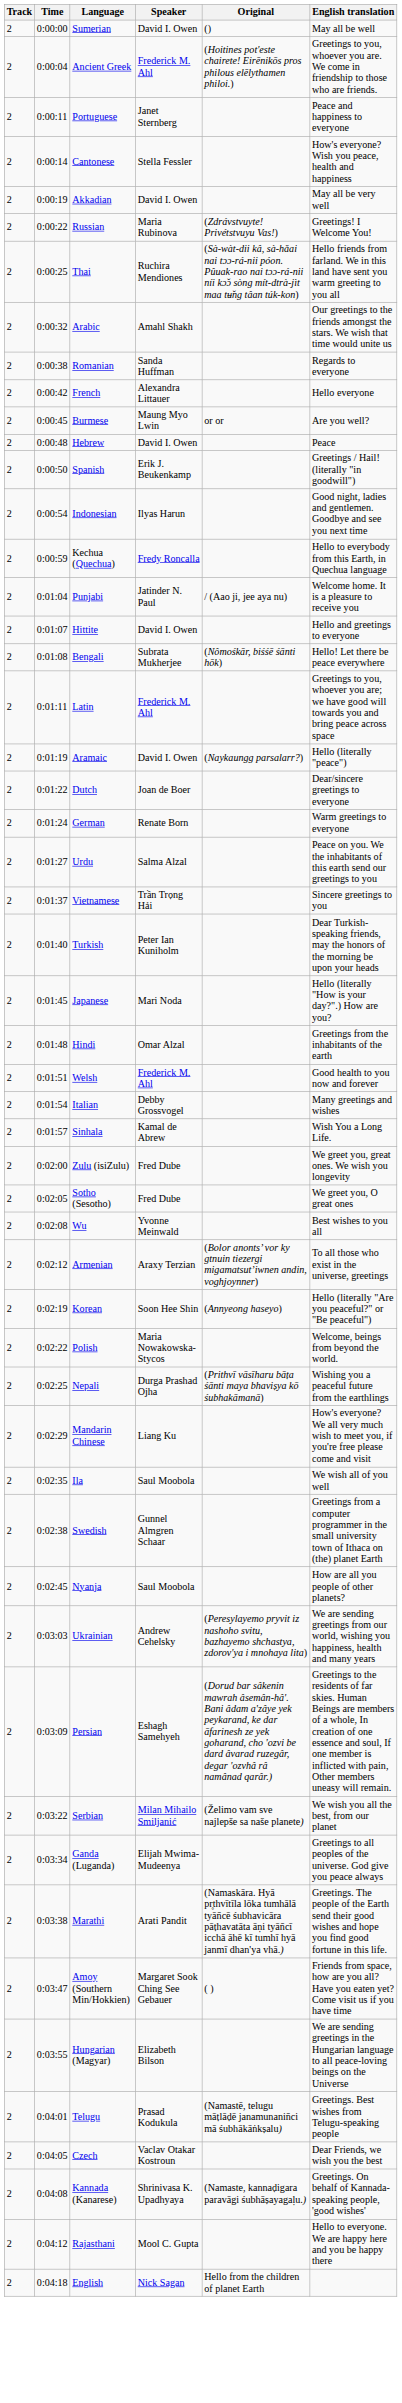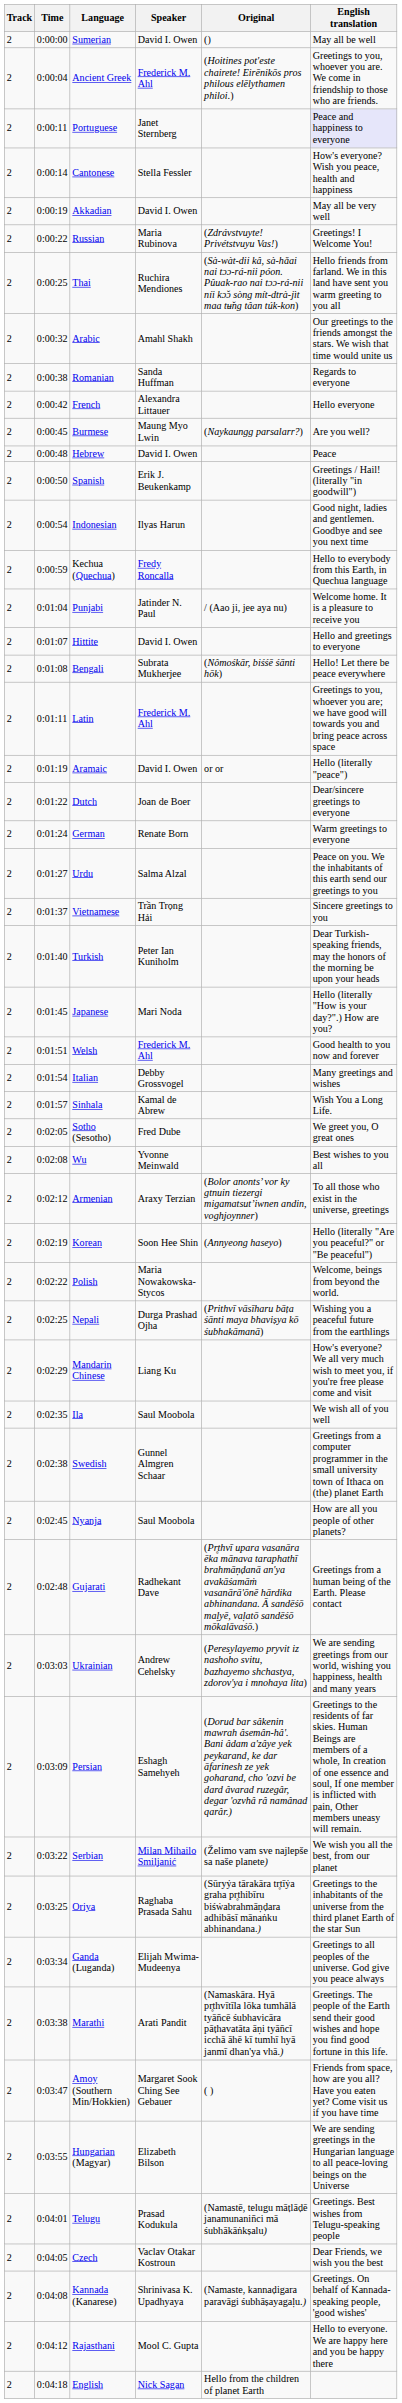Portuguese | English translation: no background -> lavender background
Burmese | Original: or or -> (Naykaungg parsalarr?)
Aramaic | Original: (Naykaungg parsalarr?) -> or or
- row: 2 | 0:01:48 | Hindi | Omar Alzal | Greetings from the inhabitants of the earth
- row: 2 | 0:02:00 | Zulu (isiZulu) | Fred Dube | We greet you, great ones. We wish you longevity
+ row: 2 | 0:02:48 | Gujarati | Radhekant Dave | (Pr̥thvī upara vasanāra ēka mānava taraphathī brahmāṇḍanā an'ya avakāśamāṁ vasanārā'ōnē hārdika abhinandana. Ā sandēśō maḷyē, vaḷatō sandēśō mōkalāvaśō.) | Greetings from a human being of the Earth. Please contact
+ row: 2 | 0:03:25 | Oriya | Raghaba Prasada Sahu | (Sūryẏa tārakāra tr̥tīẏa graha pr̥thibīru biśẇabrahmāṇḍara adhibāsī mānaṅku abhinandana.) | Greetings to the inhabitants of the universe from the third planet Earth of the star Sun
